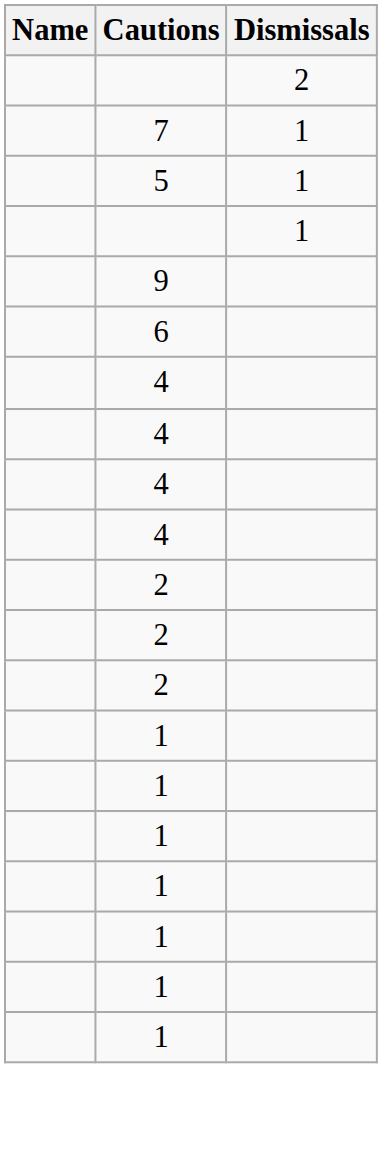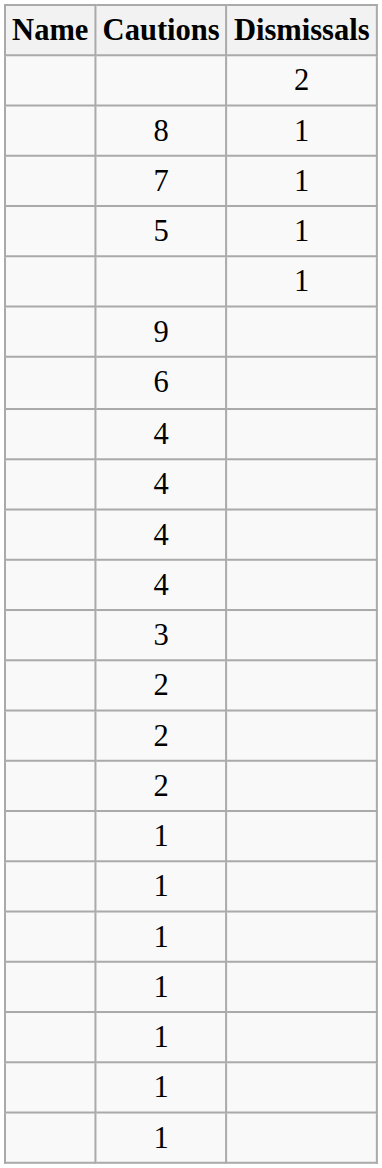+ row: 8 | 1
+ row: 3
